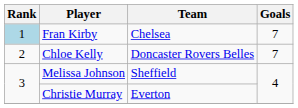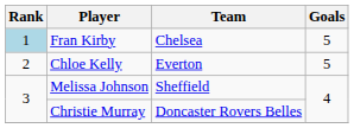Fran Kirby | Goals: 7 -> 5
Chloe Kelly | Team: Doncaster Rovers Belles -> Everton
Chloe Kelly | Goals: 7 -> 5
Christie Murray | Team: Everton -> Doncaster Rovers Belles
